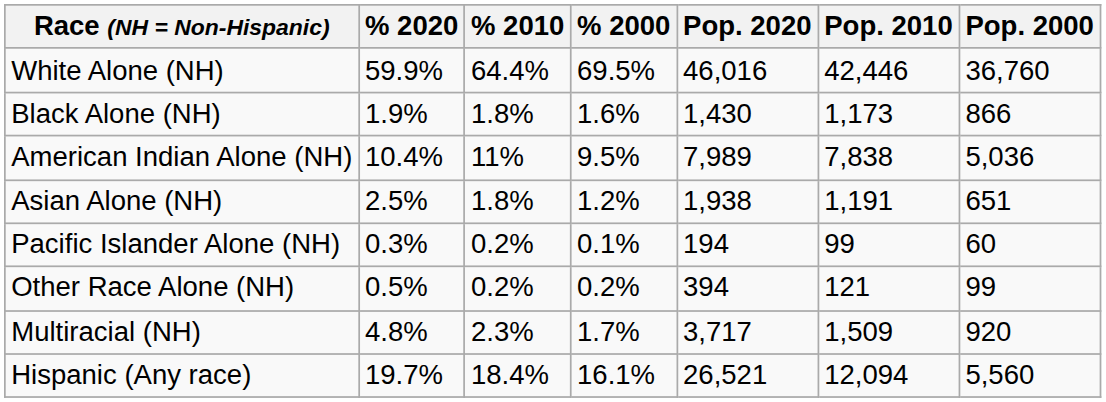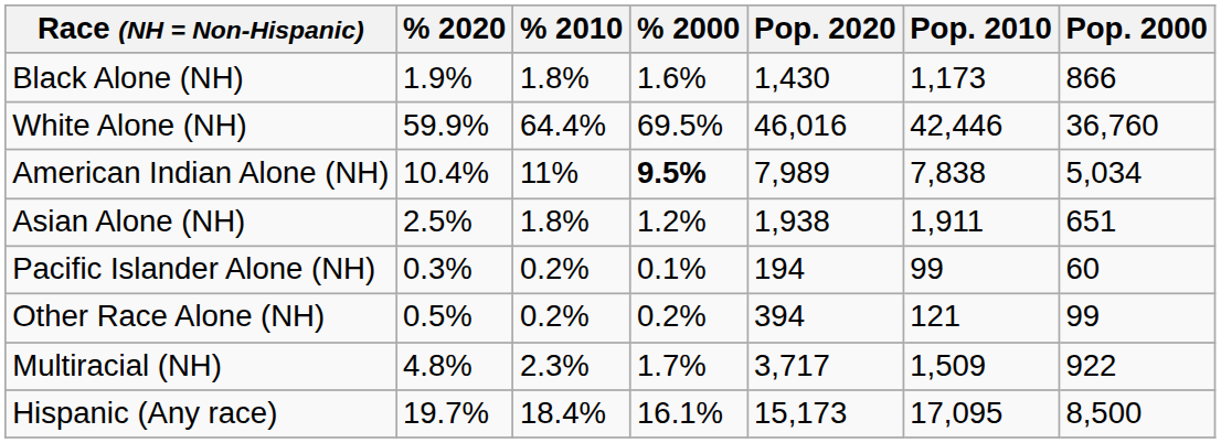rows swapped: White Alone (NH) <-> Black Alone (NH)
American Indian Alone (NH) | % 2000: normal -> bold
American Indian Alone (NH) | Pop. 2000: 5,036 -> 5,034
Asian Alone (NH) | Pop. 2010: 1,191 -> 1,911
Multiracial (NH) | Pop. 2000: 920 -> 922
Hispanic (Any race) | Pop. 2020: 26,521 -> 15,173
Hispanic (Any race) | Pop. 2010: 12,094 -> 17,095
Hispanic (Any race) | Pop. 2000: 5,560 -> 8,500
